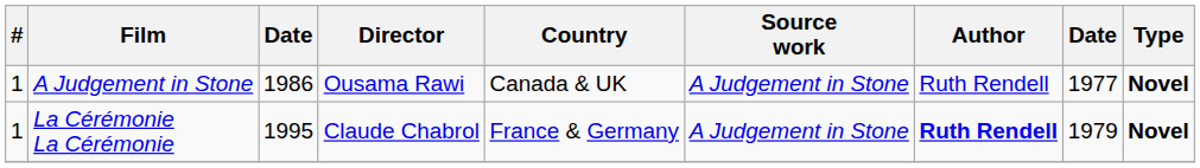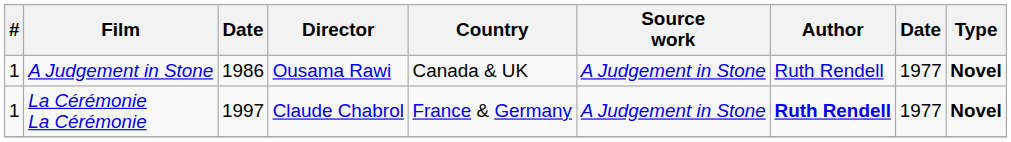La Cérémonie La Cérémonie | column 3: 1995 -> 1997
La Cérémonie La Cérémonie | column 8: 1979 -> 1977
